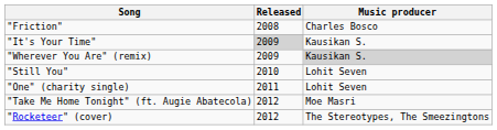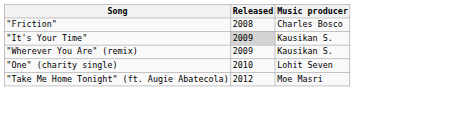"Wherever You Are" (remix) | Music producer: lightgrey background -> no background
- row: "Still You" | 2010 | Lohit Seven
"One" (charity single) | Released: 2011 -> 2010
- row: "Rocketeer" (cover) | 2012 | The Stereotypes, The Smeezingtons
